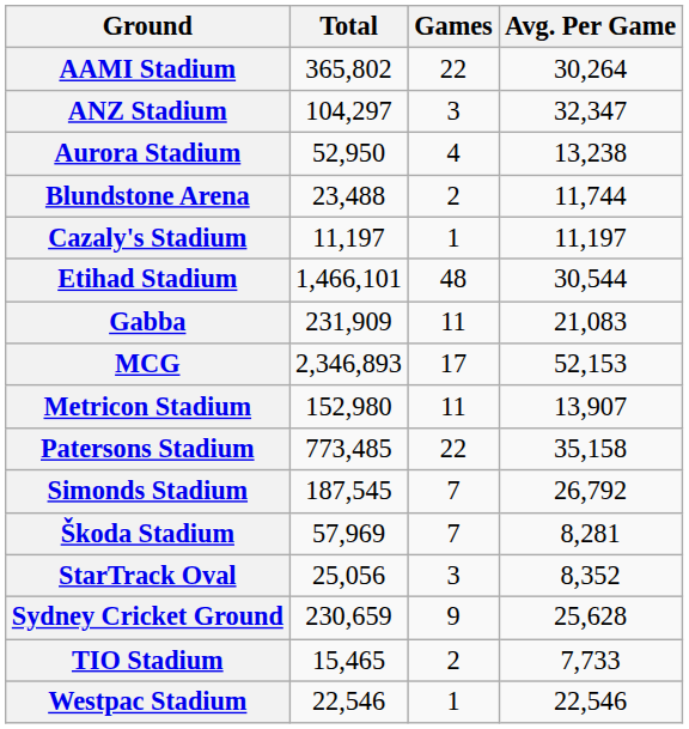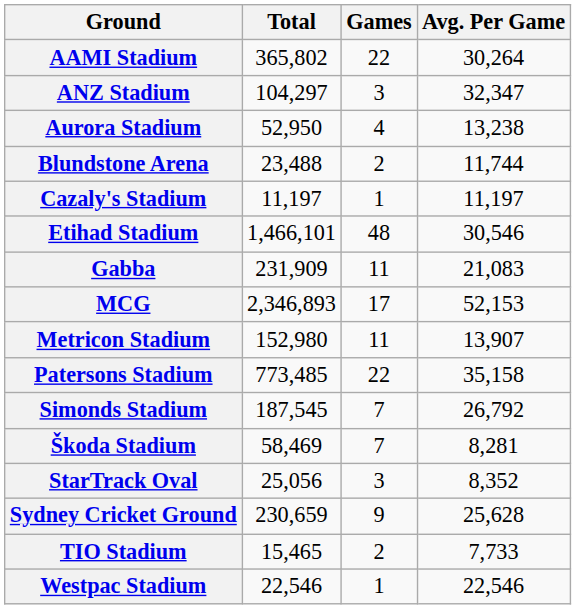Etihad Stadium | Avg. Per Game: 30,544 -> 30,546
Škoda Stadium | Total: 57,969 -> 58,469
